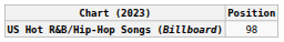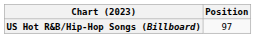US Hot R&B/Hip-Hop Songs (Billboard) | Position: 98 -> 97
